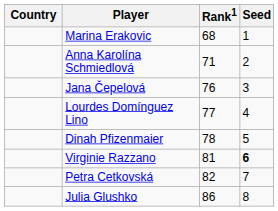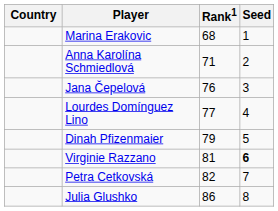Dinah Pfizenmaier | Rank1: 78 -> 79
